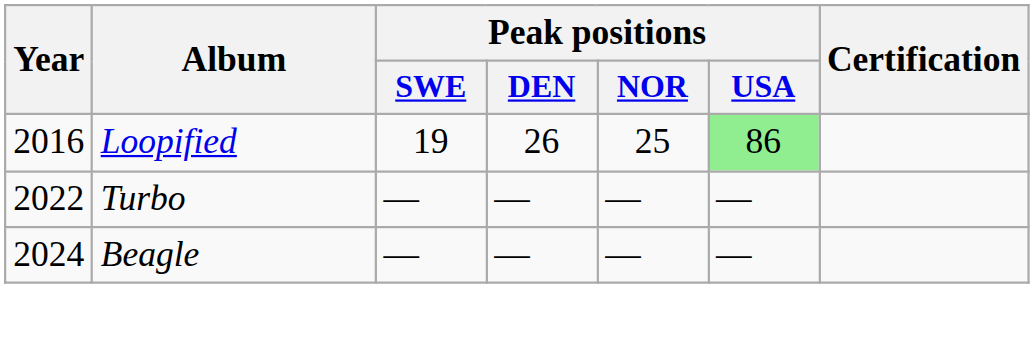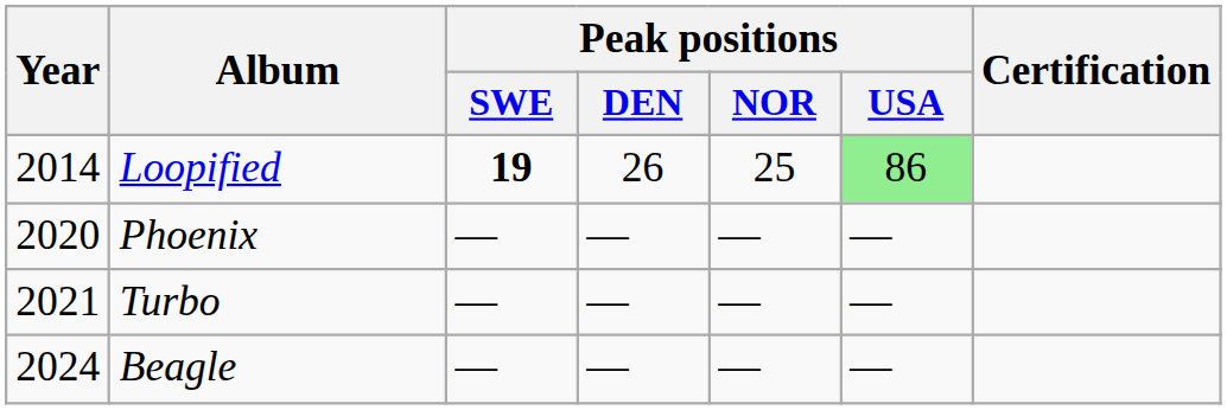Loopified | Year: 2016 -> 2014
Loopified | Peak positions / SWE: normal -> bold
+ row: 2020 | Phoenix | — | — | — | —
Turbo | Year: 2022 -> 2021
